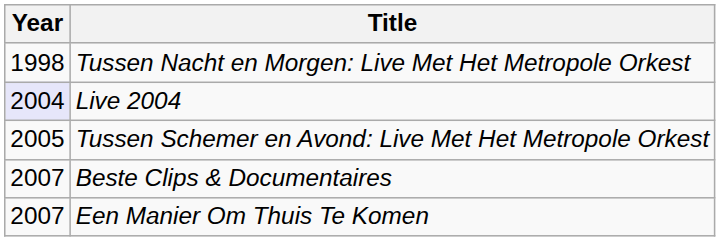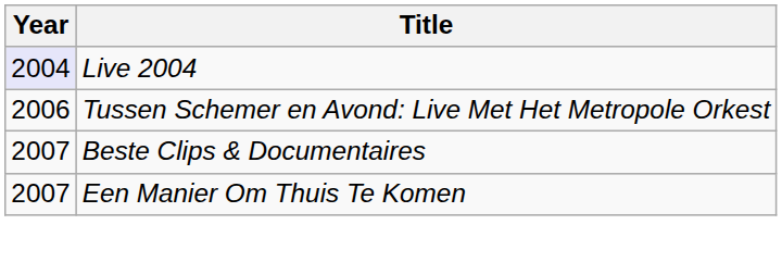- row: 1998 | Tussen Nacht en Morgen: Live Met Het Metropole Orkest
Tussen Schemer en Avond: Live Met Het Metropole Orkest | Year: 2005 -> 2006
